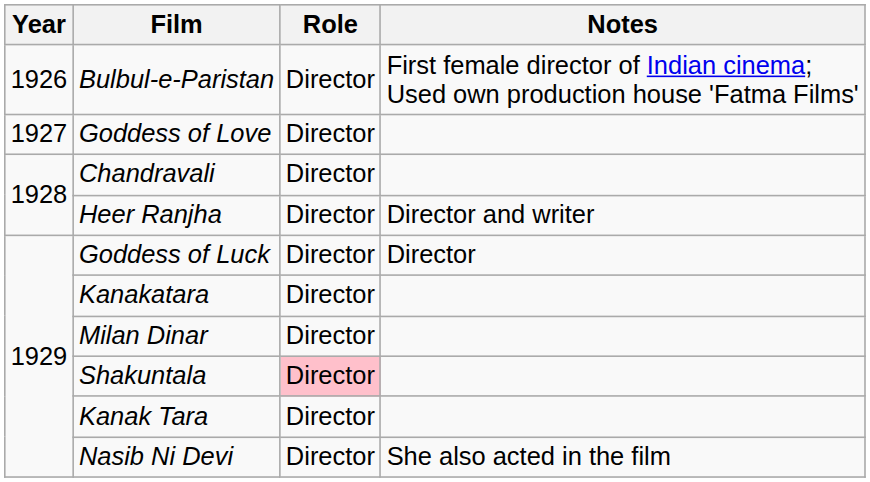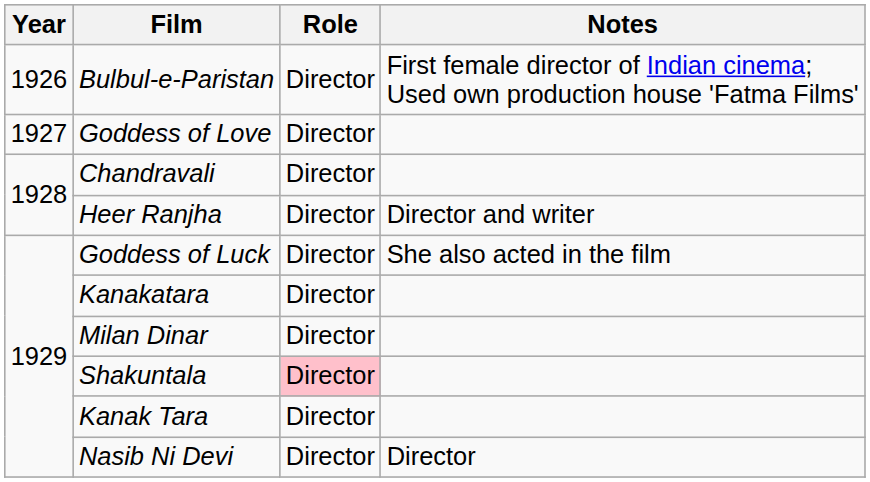Goddess of Luck | Notes: Director -> She also acted in the film
Nasib Ni Devi | Notes: She also acted in the film -> Director
